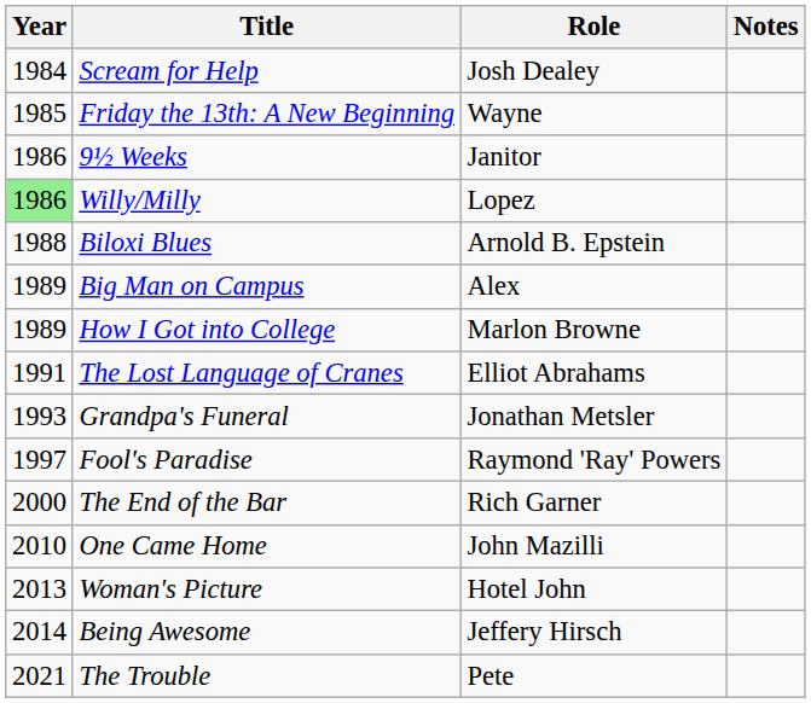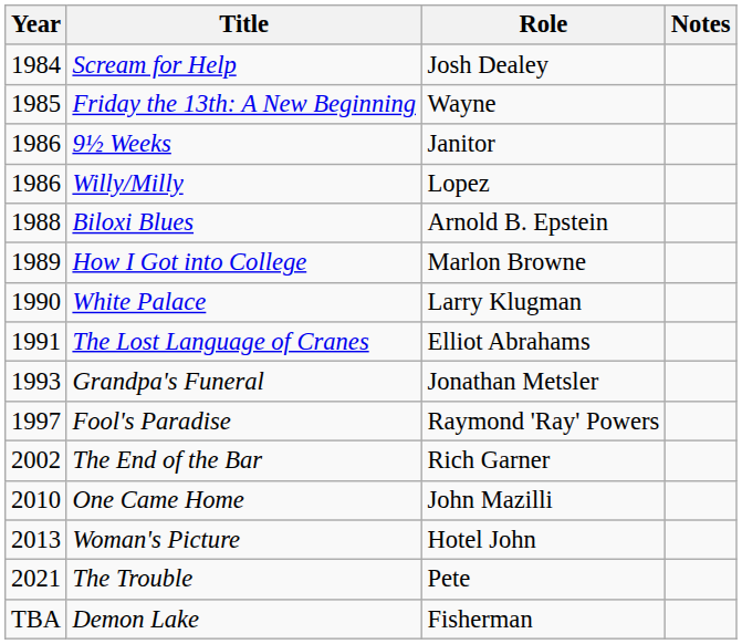Willy/Milly | Year: lightgreen background -> no background
- row: 1989 | Big Man on Campus | Alex
+ row: 1990 | White Palace | Larry Klugman
The End of the Bar | Year: 2000 -> 2002
- row: 2014 | Being Awesome | Jeffery Hirsch
+ row: TBA | Demon Lake | Fisherman
